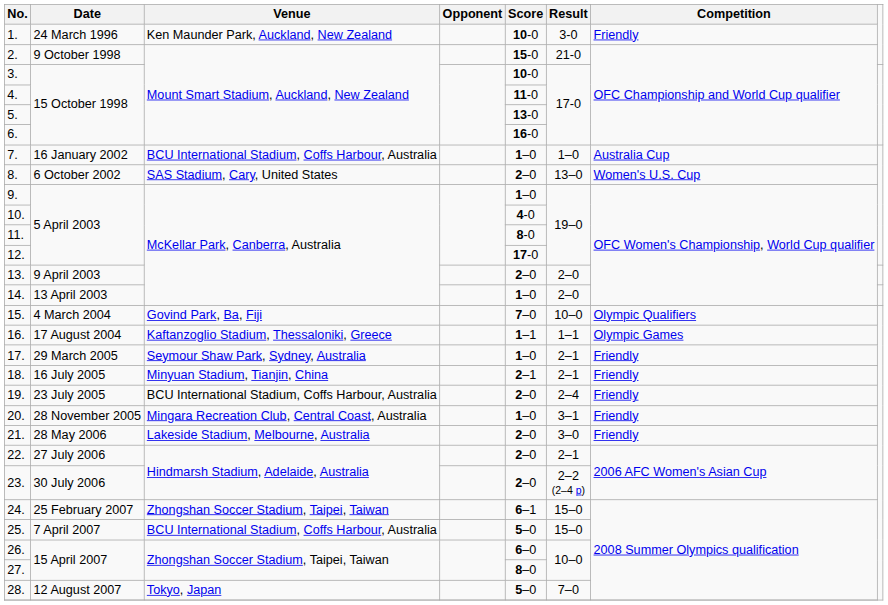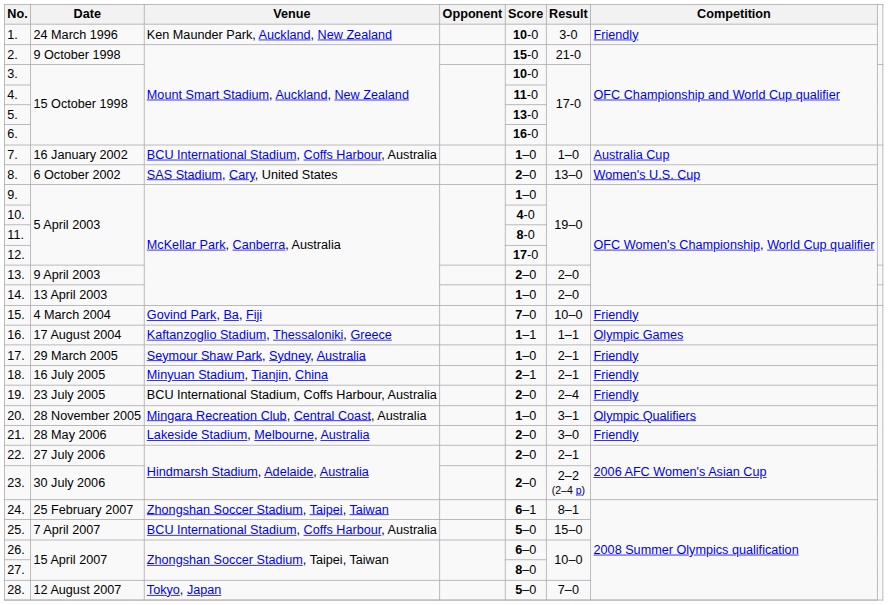15. | Competition: Olympic Qualifiers -> Friendly
20. | Competition: Friendly -> Olympic Qualifiers
24. | Result: 15–0 -> 8–1
